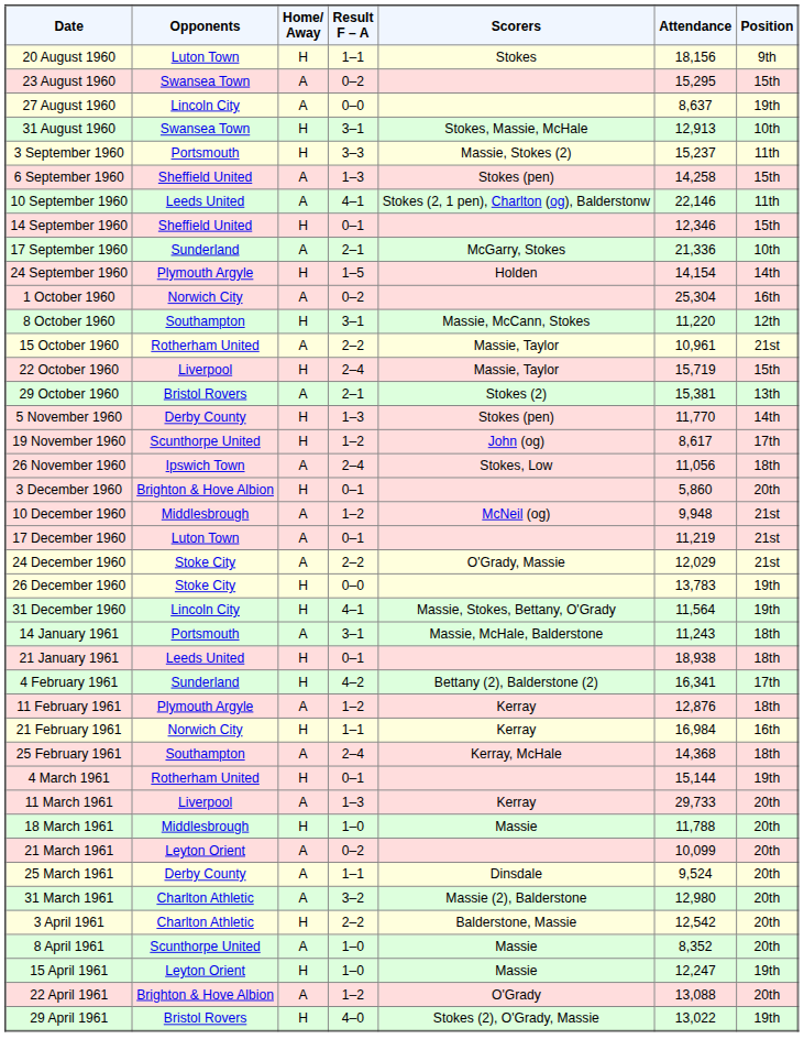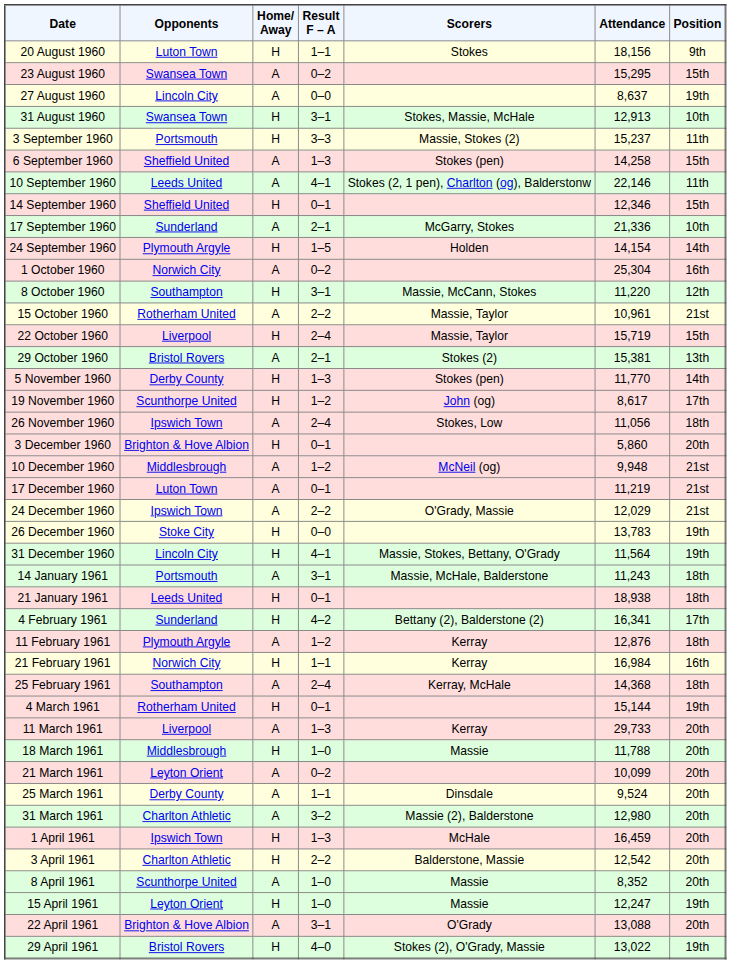24 December 1960 | Opponents: Stoke City -> Ipswich Town
+ row: 1 April 1961 | Ipswich Town | H | 1–3 | McHale | 16,459 | 20th
22 April 1961 | Result F – A: 1–2 -> 3–1
